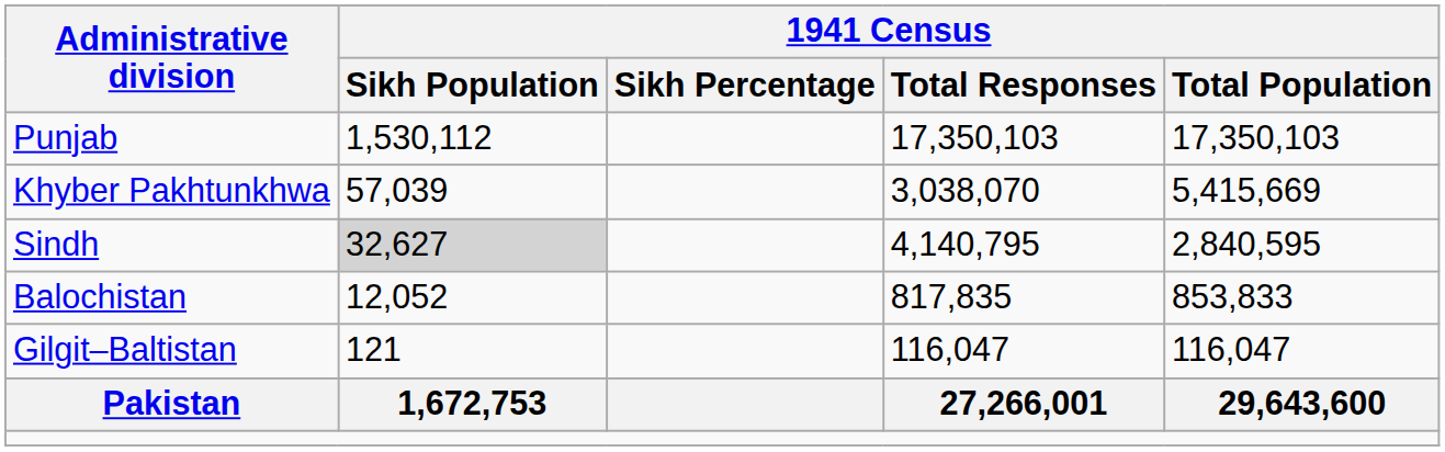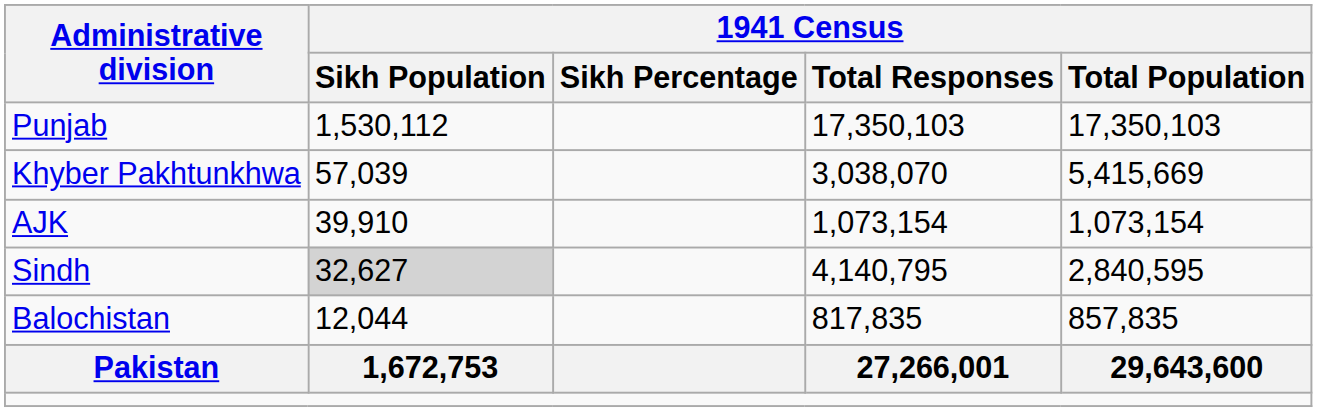+ row: AJK | 39,910 | 1,073,154 | 1,073,154
Balochistan | 1941 Census / Sikh Population: 12,052 -> 12,044
Balochistan | 1941 Census / Total Population: 853,833 -> 857,835
- row: Gilgit–Baltistan | 121 | 116,047 | 116,047
